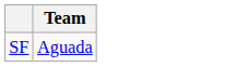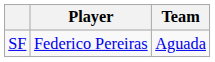+ column: Player | Federico Pereiras
